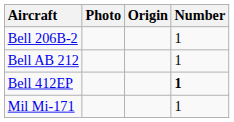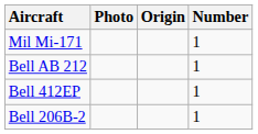rows swapped: Bell 206B-2 <-> Mil Mi-171
Bell 412EP | Number: bold -> normal
